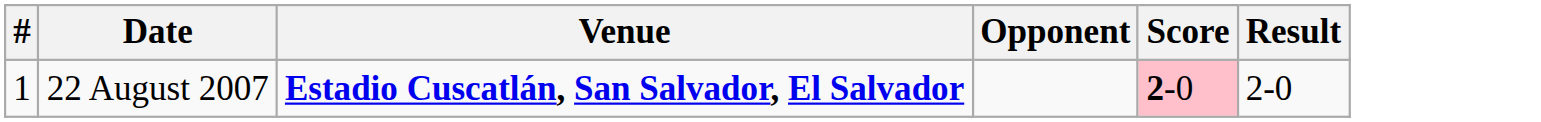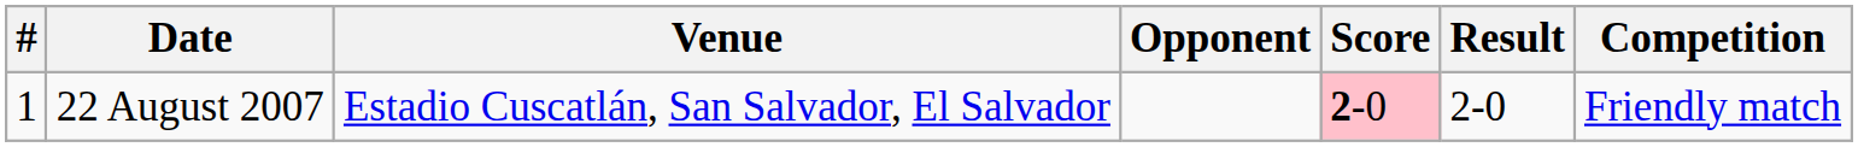+ column: Competition | Friendly match
22 August 2007 | Venue: bold -> normal
